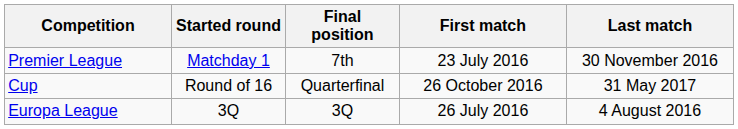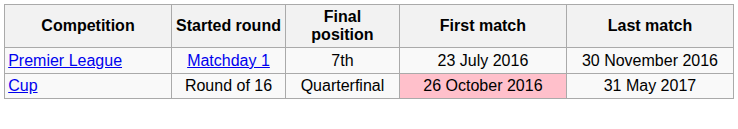Cup | First match: no background -> pink background
- row: Europa League | 3Q | 3Q | 26 July 2016 | 4 August 2016
